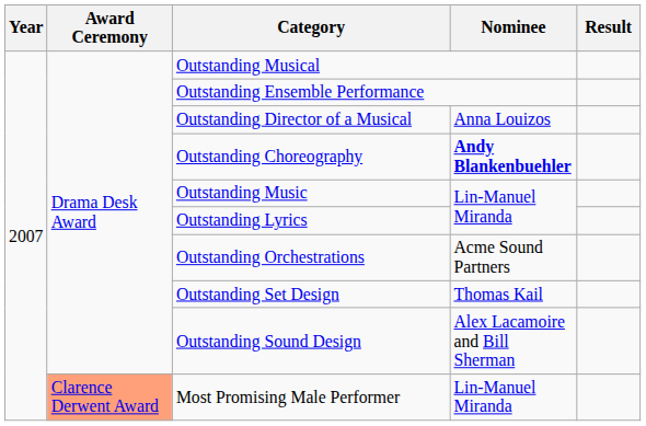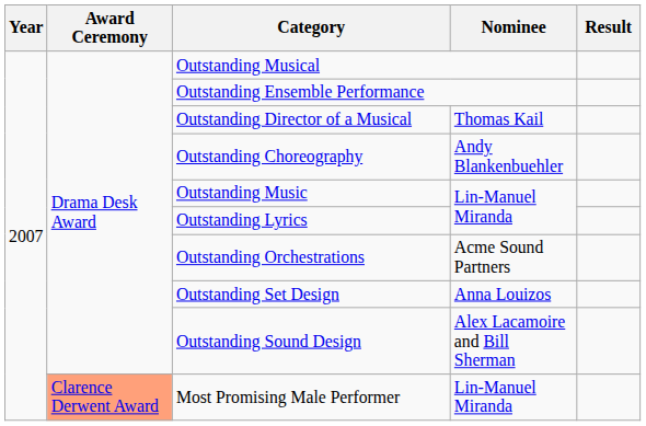Outstanding Director of a Musical | Nominee: Anna Louizos -> Thomas Kail
Outstanding Choreography | Nominee: bold -> normal
Outstanding Set Design | Nominee: Thomas Kail -> Anna Louizos
